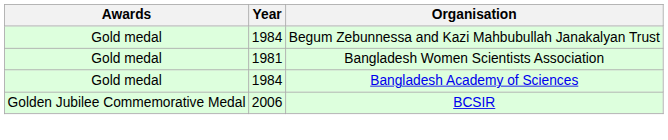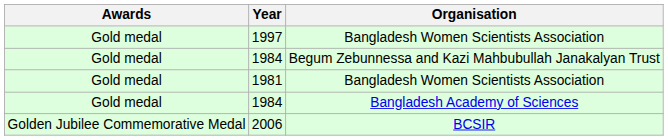+ row: Gold medal | 1997 | Bangladesh Women Scientists Association
